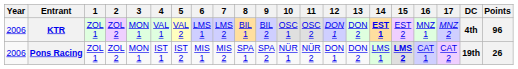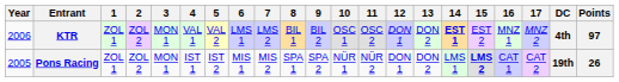KTR | Points: 96 -> 97
Pons Racing | Year: 2006 -> 2005
